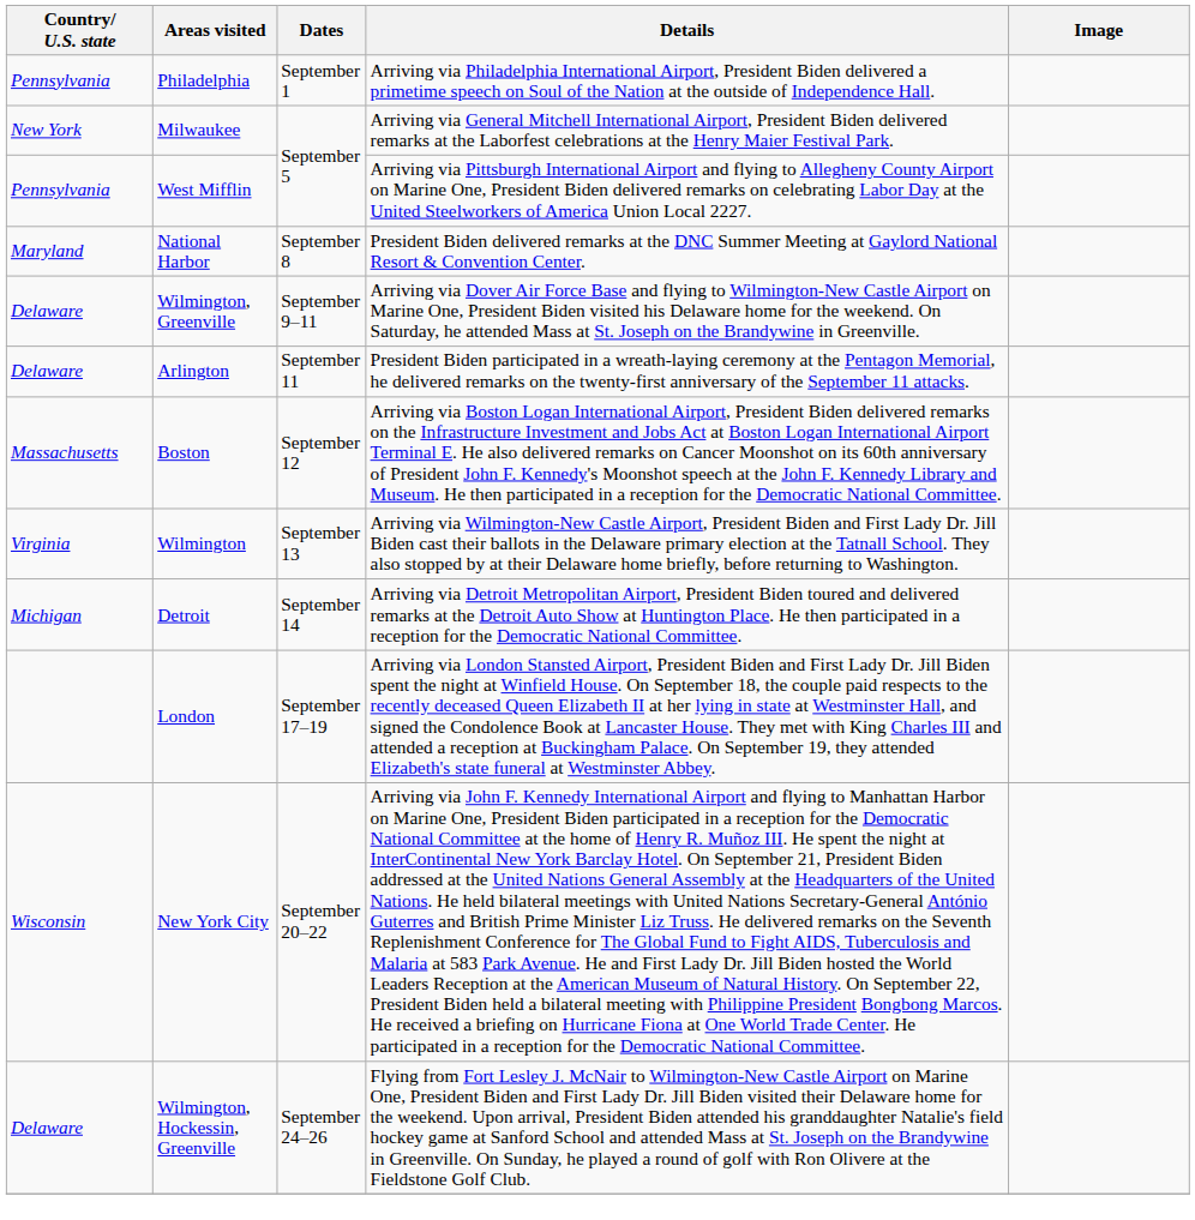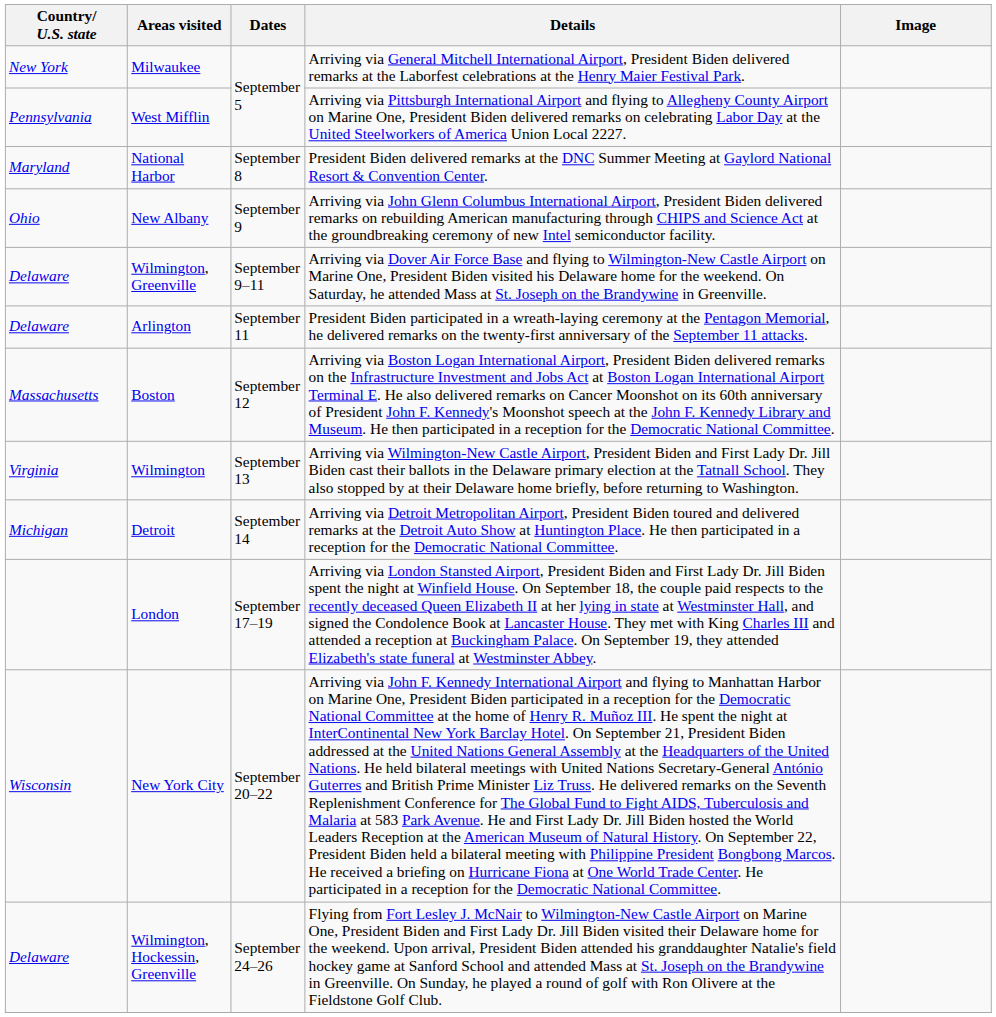- row: Pennsylvania | Philadelphia | September 1 | Arriving via Philadelphia International Airport, President Biden delivered a primetime speech on Soul of the Nation at the outside of Independence Hall.
+ row: Ohio | New Albany | September 9 | Arriving via John Glenn Columbus International Airport, President Biden delivered remarks on rebuilding American manufacturing through CHIPS and Science Act at the groundbreaking ceremony of new Intel semiconductor facility.
